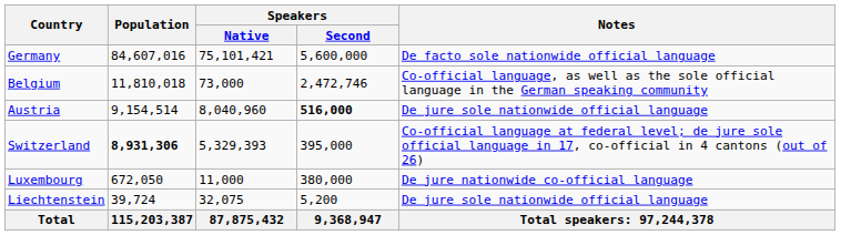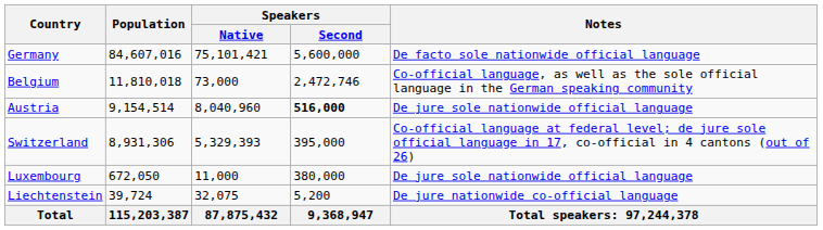Switzerland | Population: bold -> normal
Luxembourg | Notes: De jure nationwide co-official language -> De jure sole nationwide official language
Liechtenstein | Notes: De jure sole nationwide official language -> De jure nationwide co-official language
